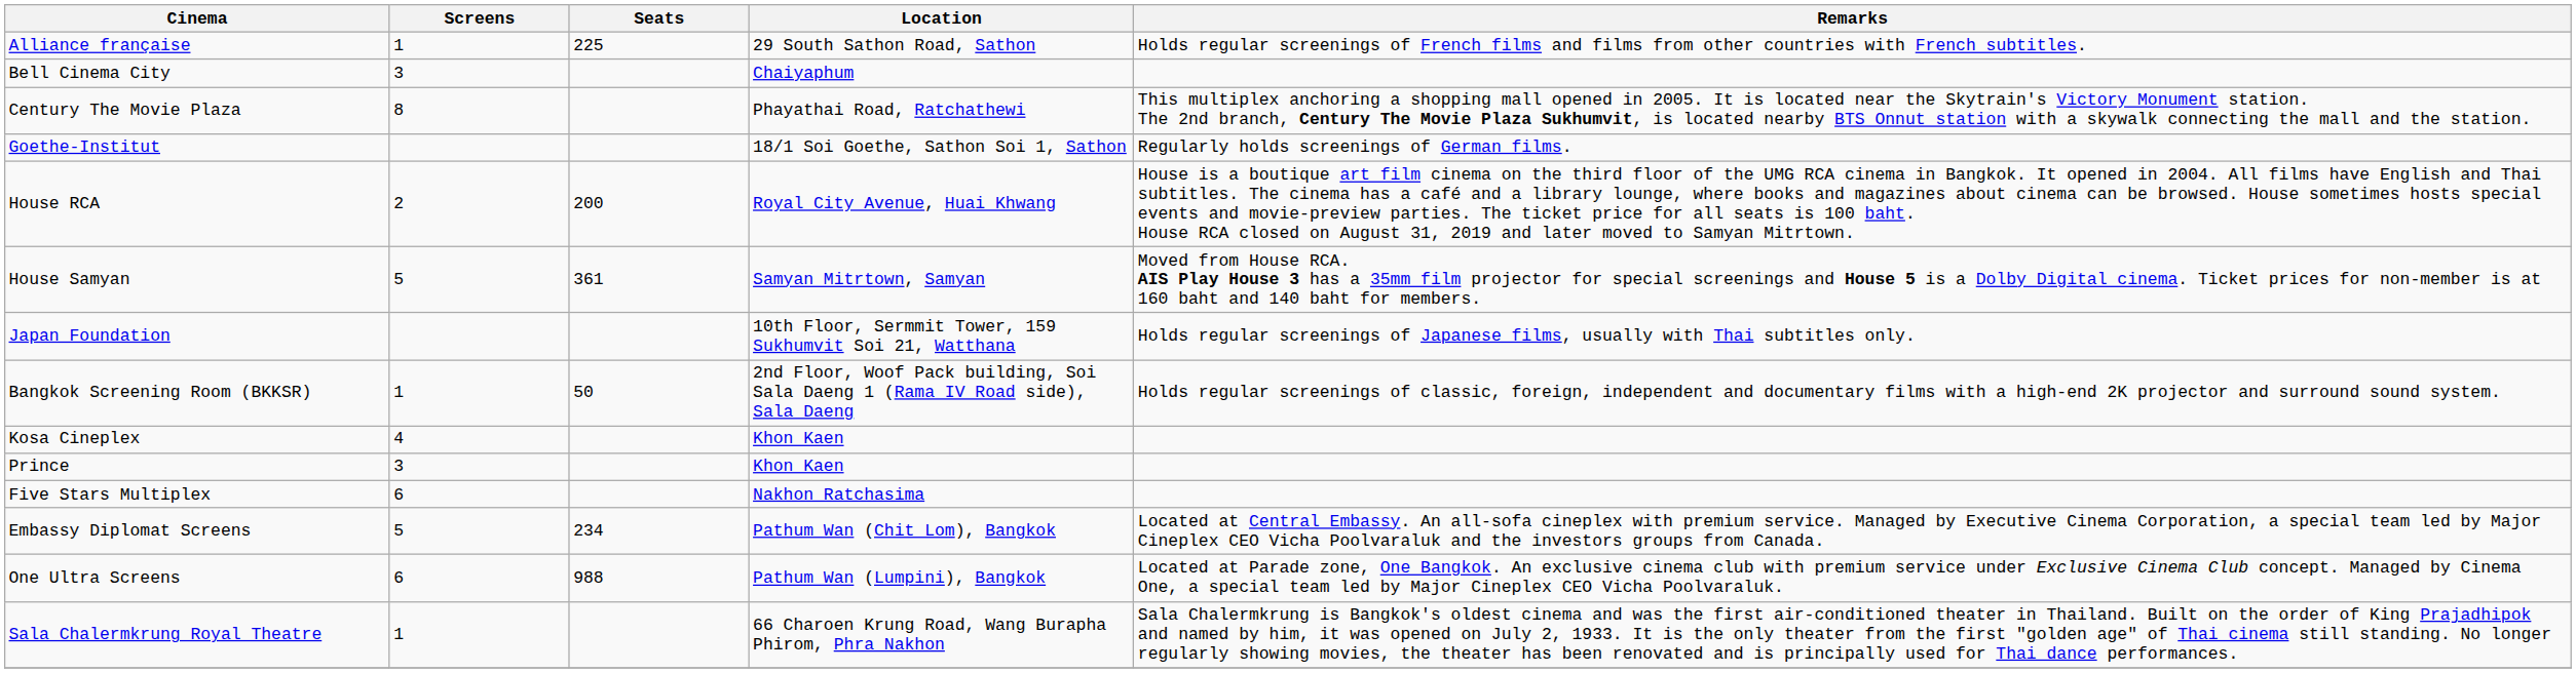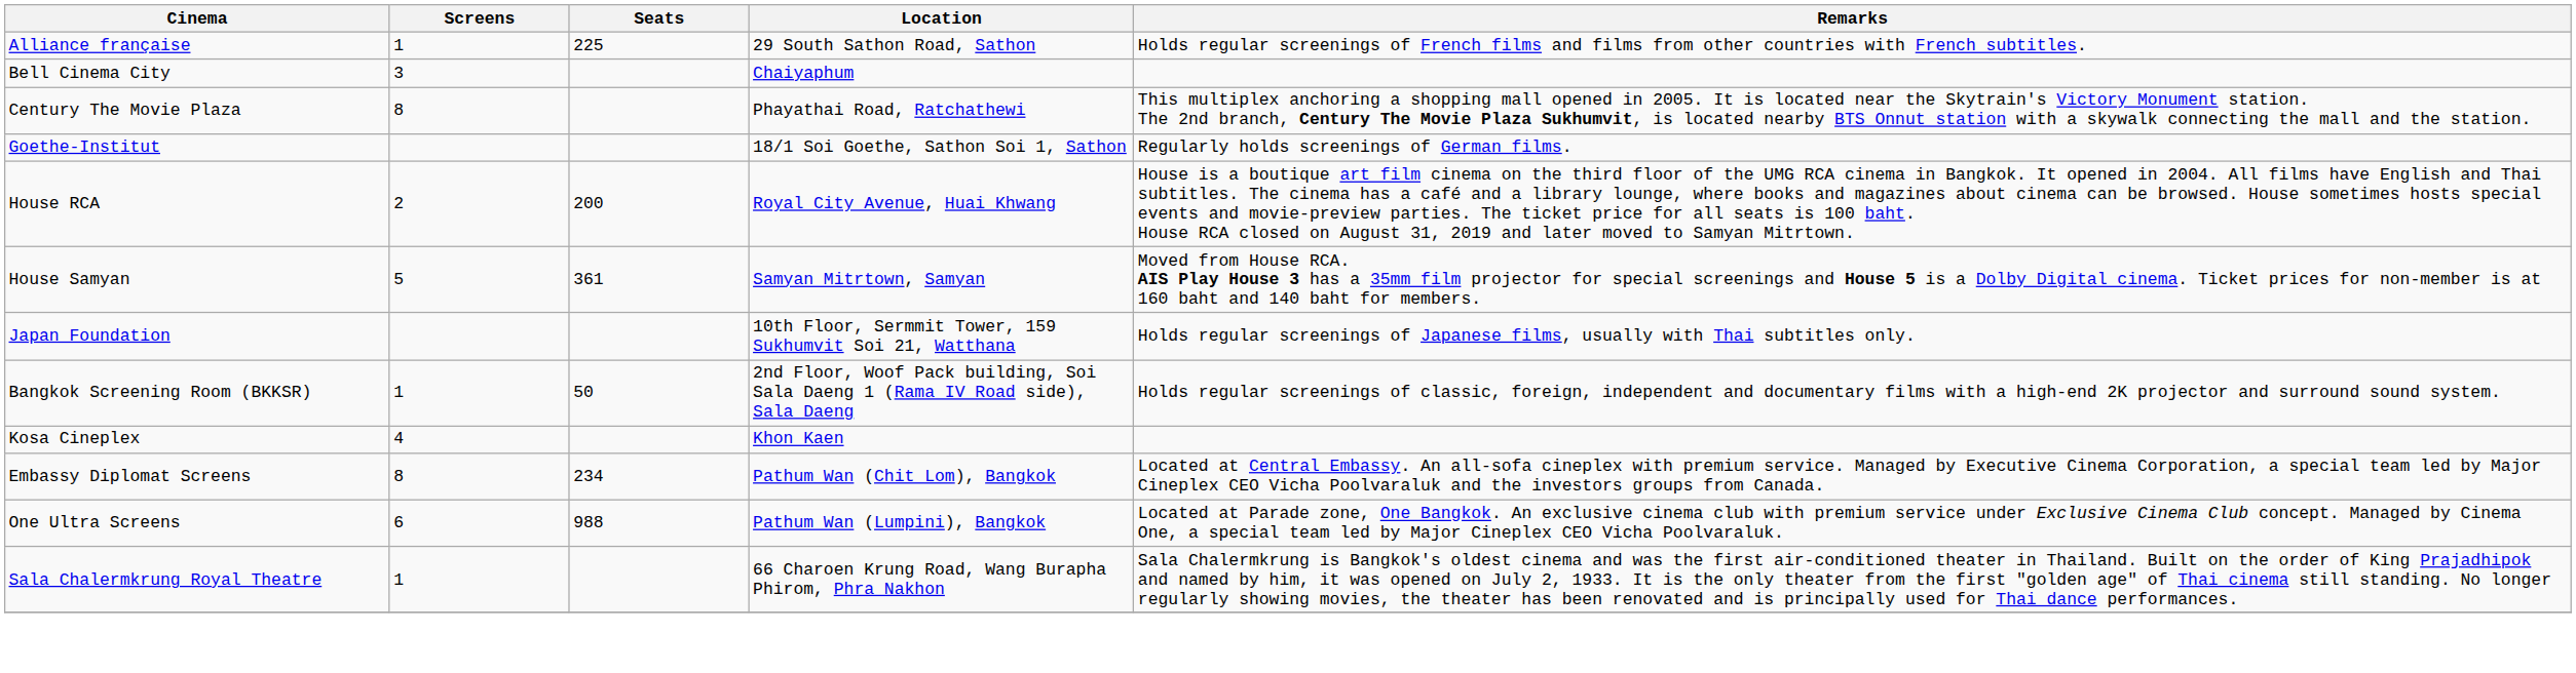- row: Prince | 3 | Khon Kaen
- row: Five Stars Multiplex | 6 | Nakhon Ratchasima
Embassy Diplomat Screens | Screens: 5 -> 8
